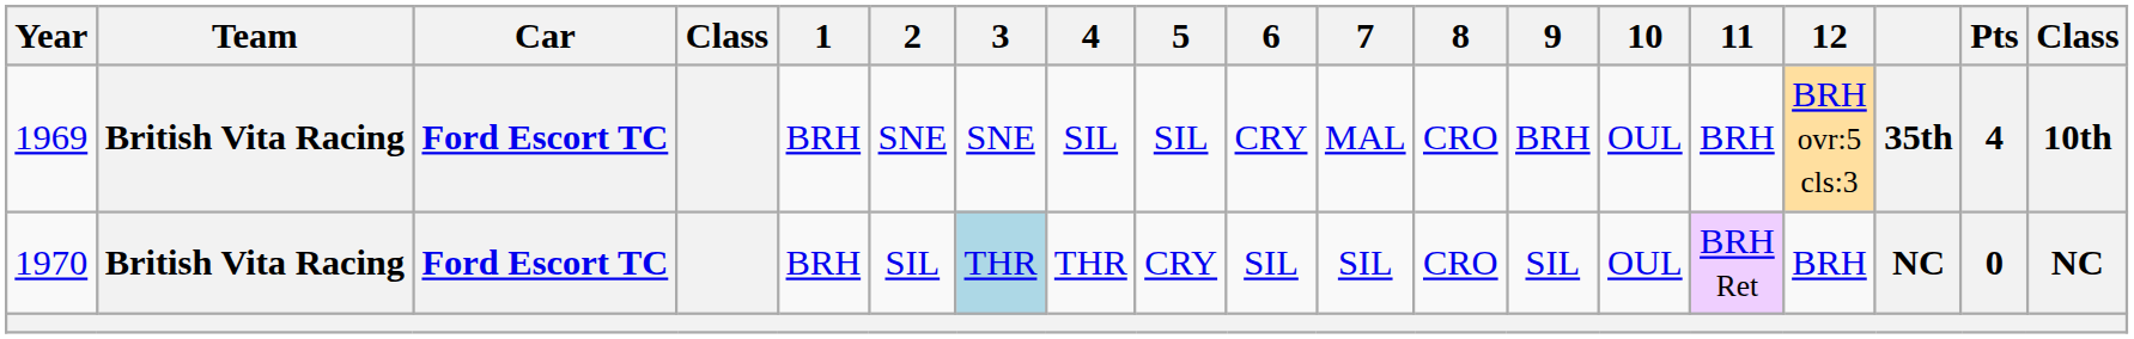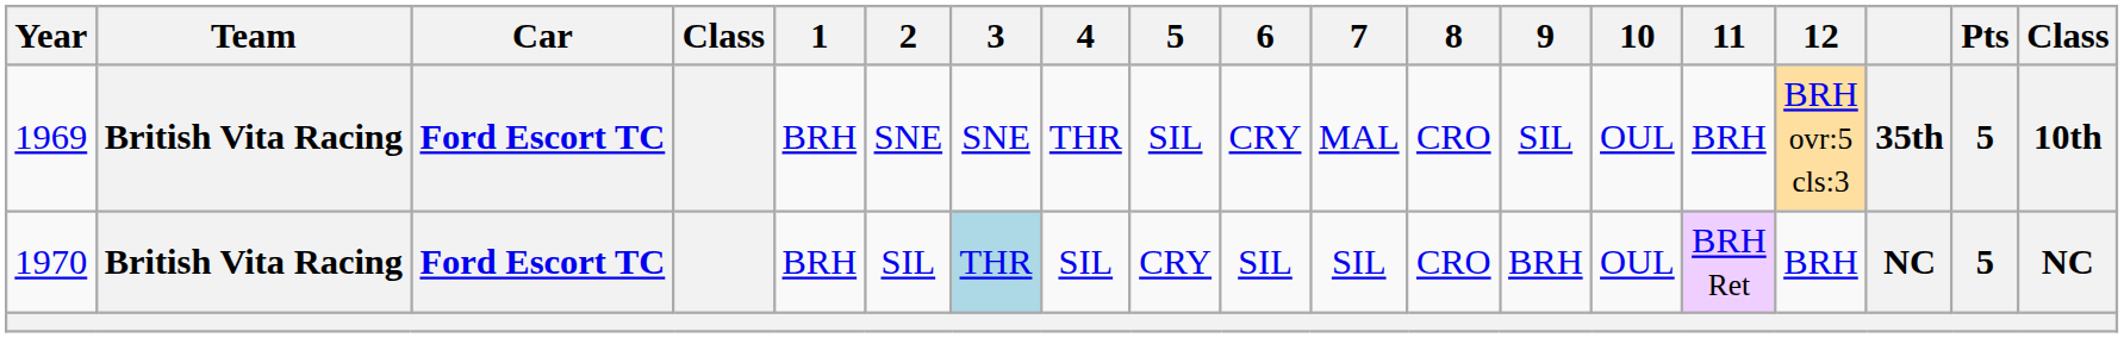1969 | 4: SIL -> THR
1969 | 9: BRH -> SIL
1969 | Pts: 4 -> 5
1970 | 4: THR -> SIL
1970 | 9: SIL -> BRH
1970 | Pts: 0 -> 5
